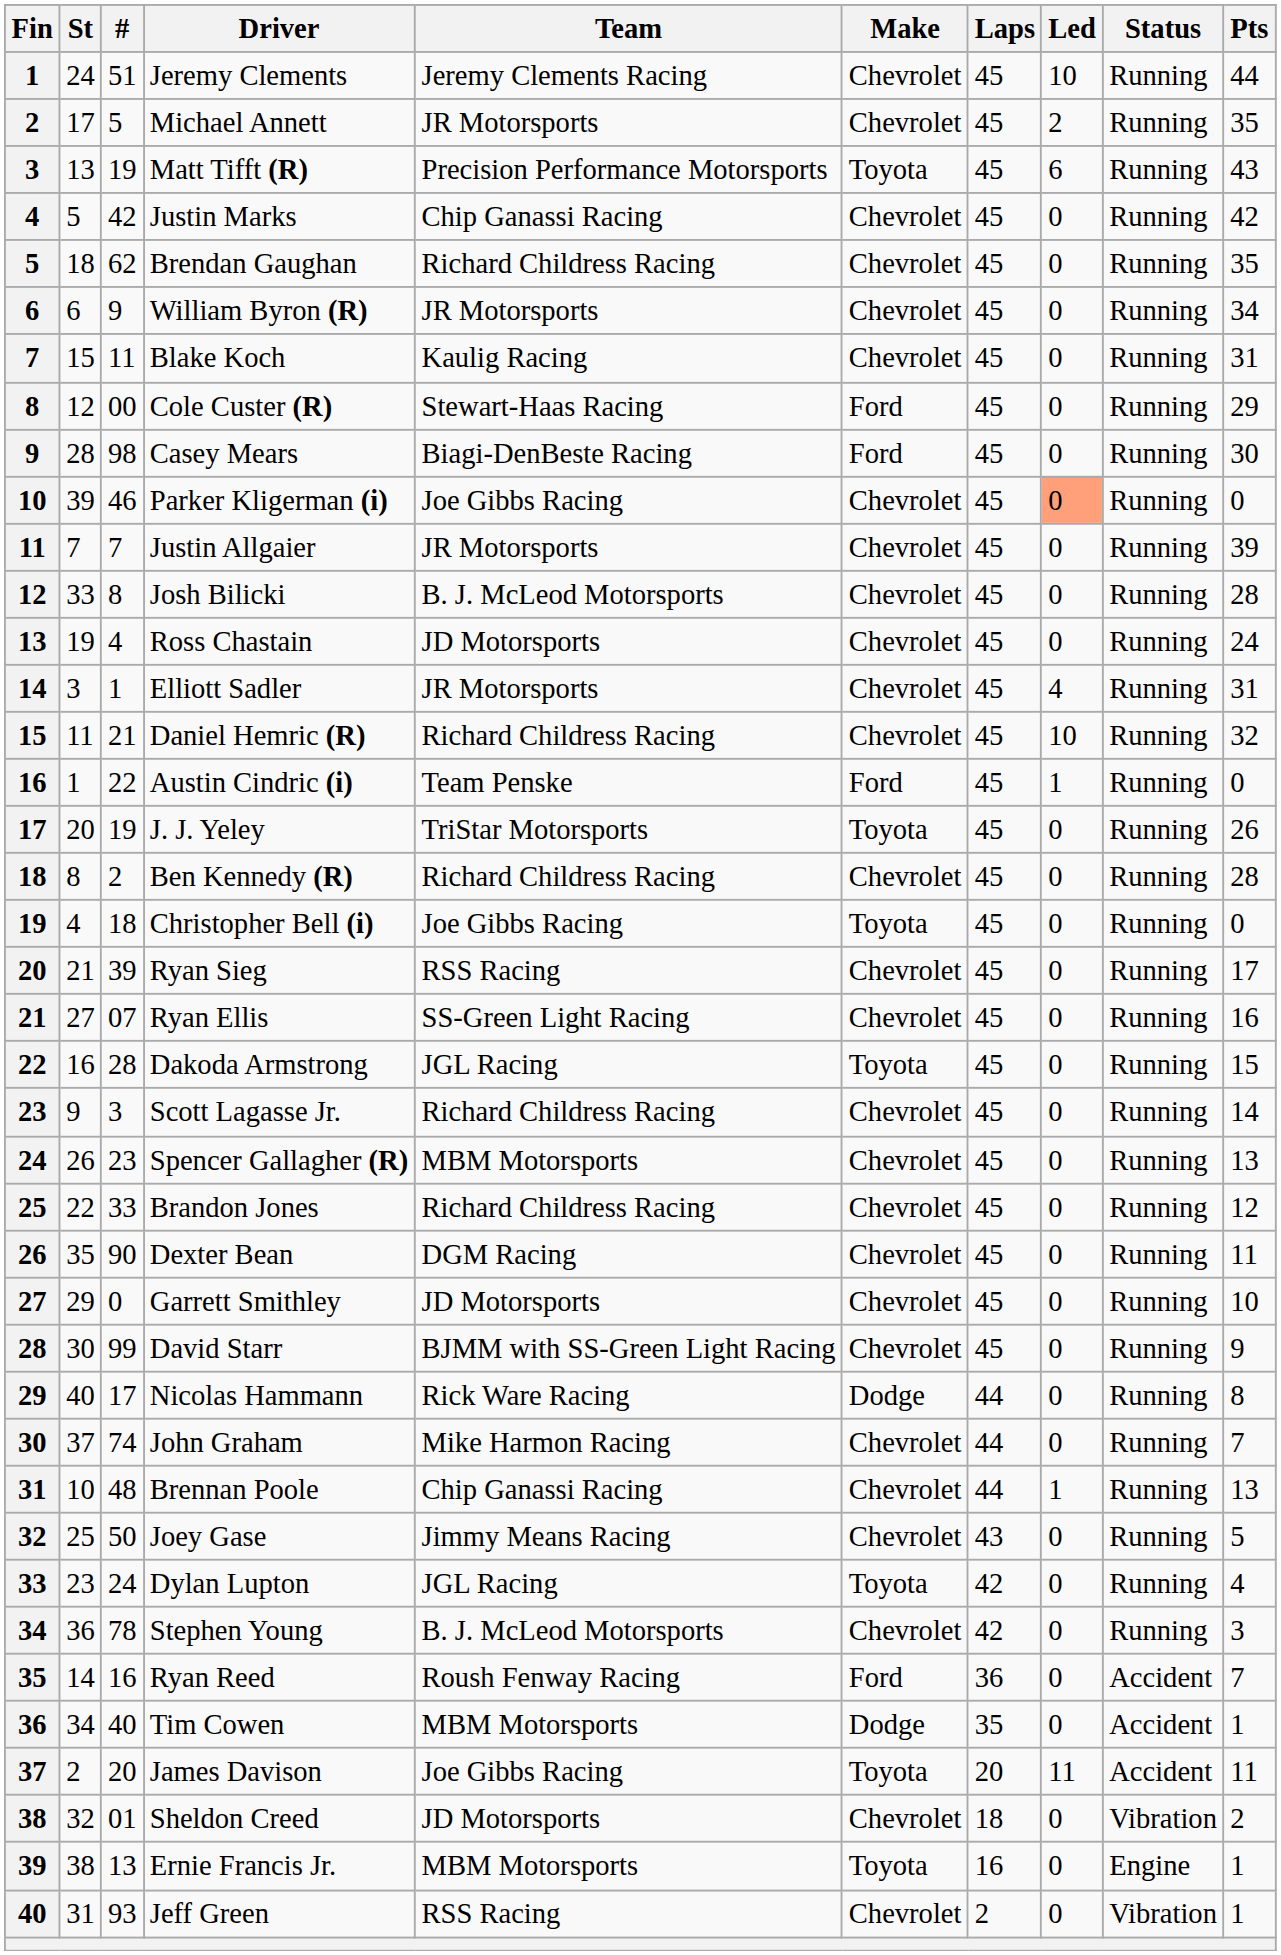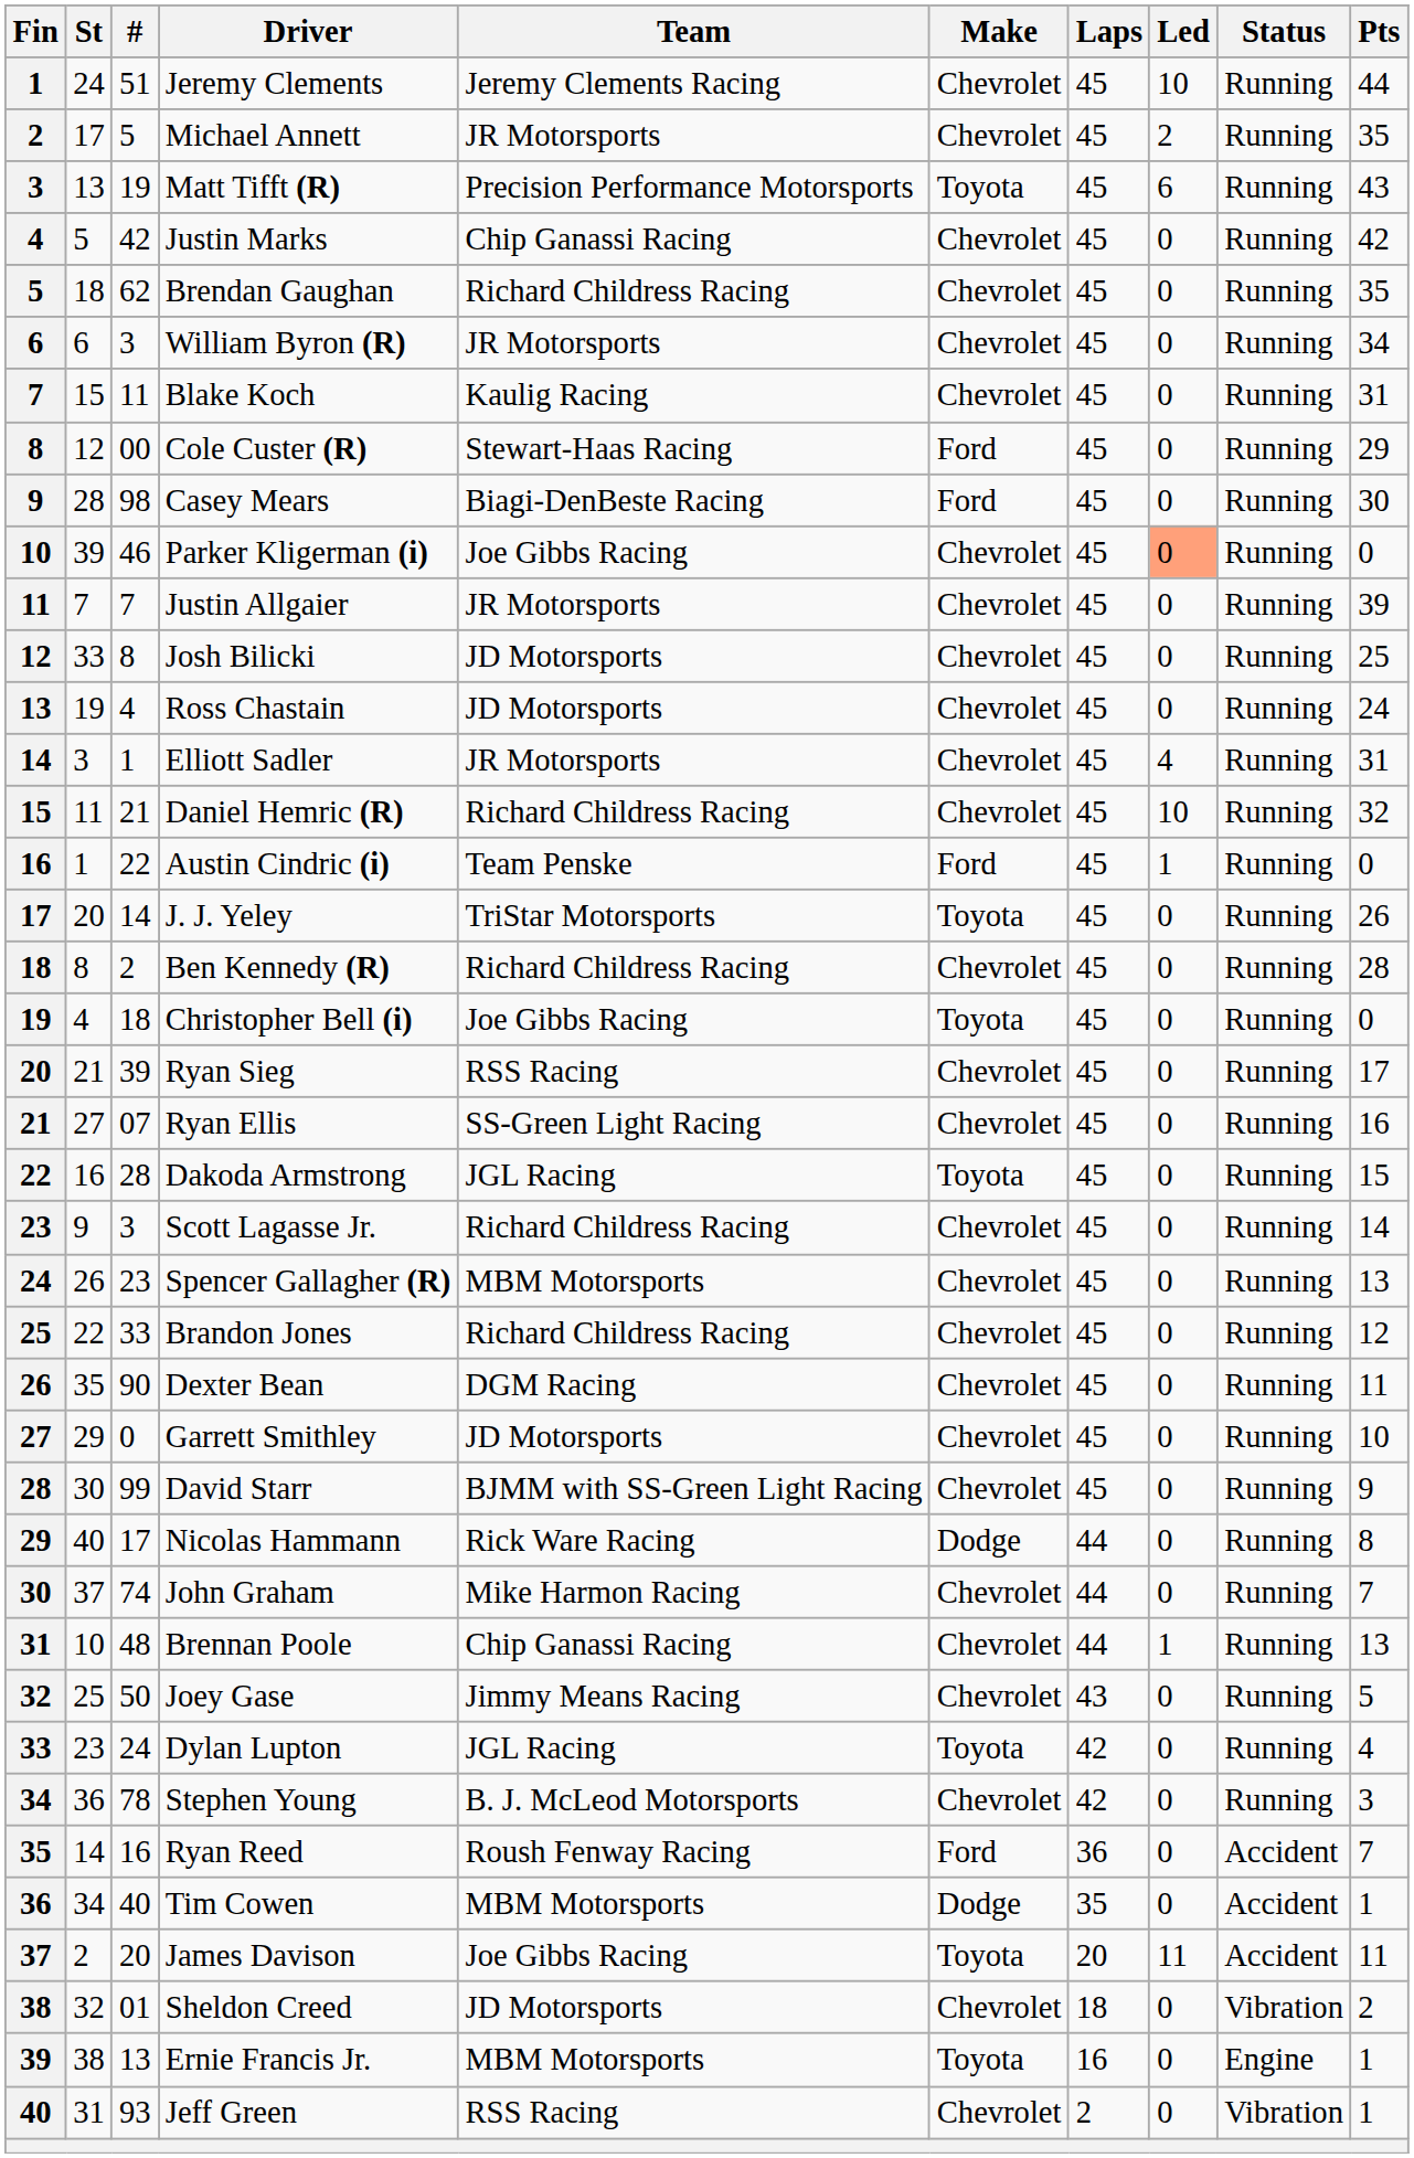William Byron (R) | #: 9 -> 3
Josh Bilicki | Team: B. J. McLeod Motorsports -> JD Motorsports
Josh Bilicki | Pts: 28 -> 25
J. J. Yeley | #: 19 -> 14
